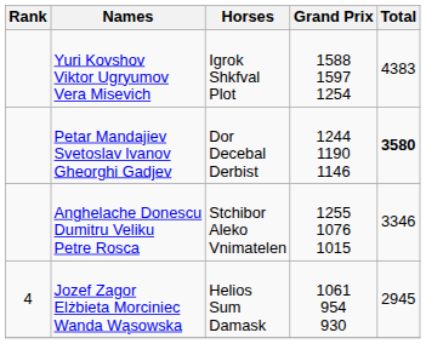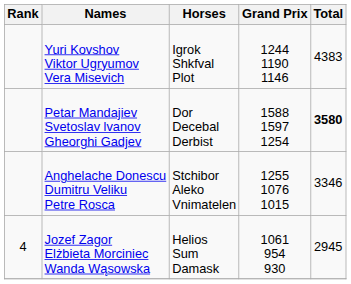Yuri Kovshov Viktor Ugryumov Vera Misevich | Grand Prix: 1588 1597 1254 -> 1244 1190 1146
Petar Mandajiev Svetoslav lvanov Gheorghi Gadjev | Grand Prix: 1244 1190 1146 -> 1588 1597 1254
